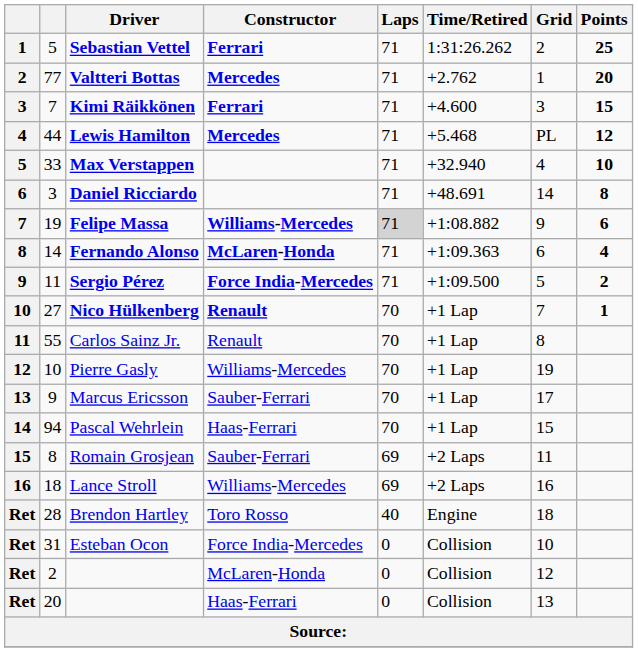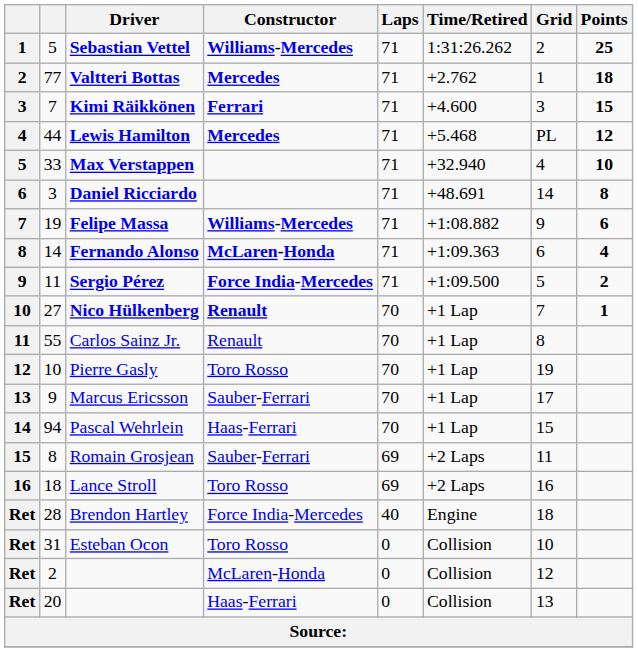Sebastian Vettel | Constructor: Ferrari -> Williams-Mercedes
Valtteri Bottas | Points: 20 -> 18
Felipe Massa | Laps: lightgrey background -> no background
Pierre Gasly | Constructor: Williams-Mercedes -> Toro Rosso
Lance Stroll | Constructor: Williams-Mercedes -> Toro Rosso
Brendon Hartley | Constructor: Toro Rosso -> Force India-Mercedes
Esteban Ocon | Constructor: Force India-Mercedes -> Toro Rosso
